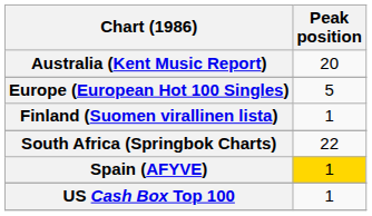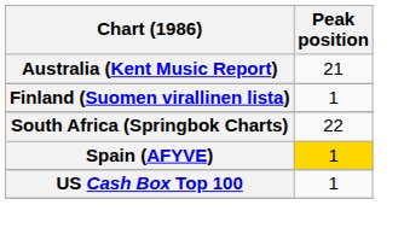Australia (Kent Music Report) | Peak position: 20 -> 21
- row: Europe (European Hot 100 Singles) | 5
